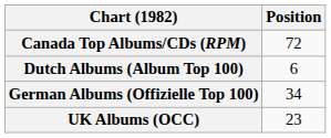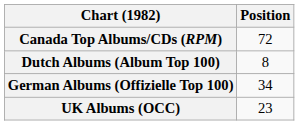Dutch Albums (Album Top 100) | Position: 6 -> 8
